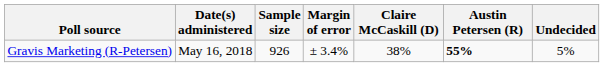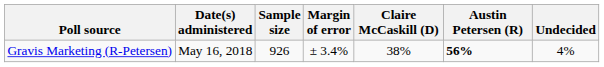Gravis Marketing (R-Petersen) | Austin Petersen (R): 55% -> 56%
Gravis Marketing (R-Petersen) | Undecided: 5% -> 4%
